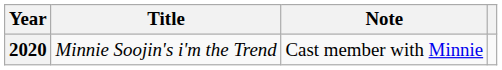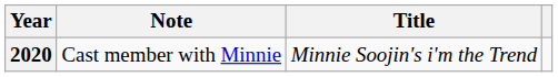columns swapped: Title <-> Note
